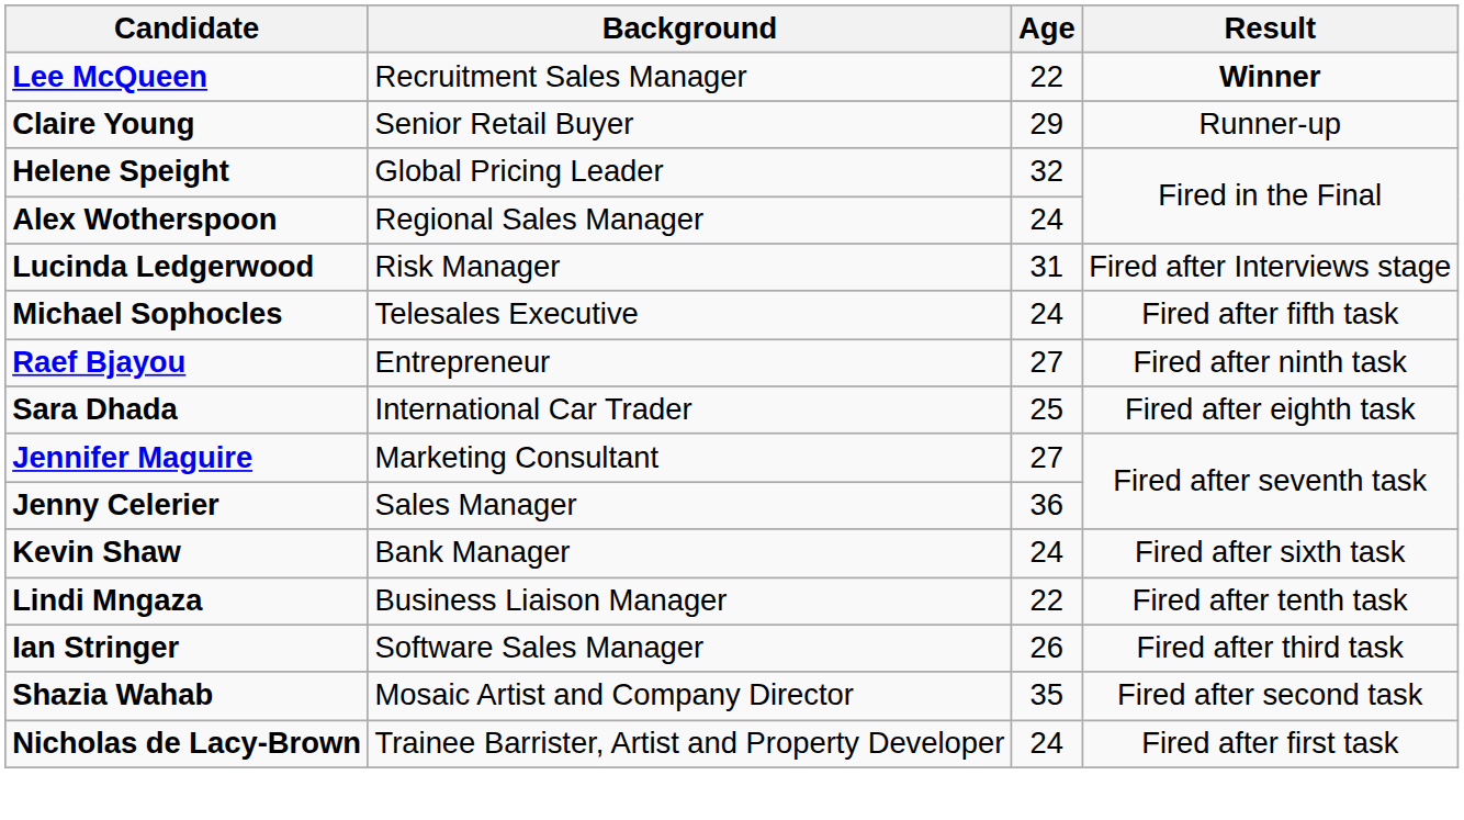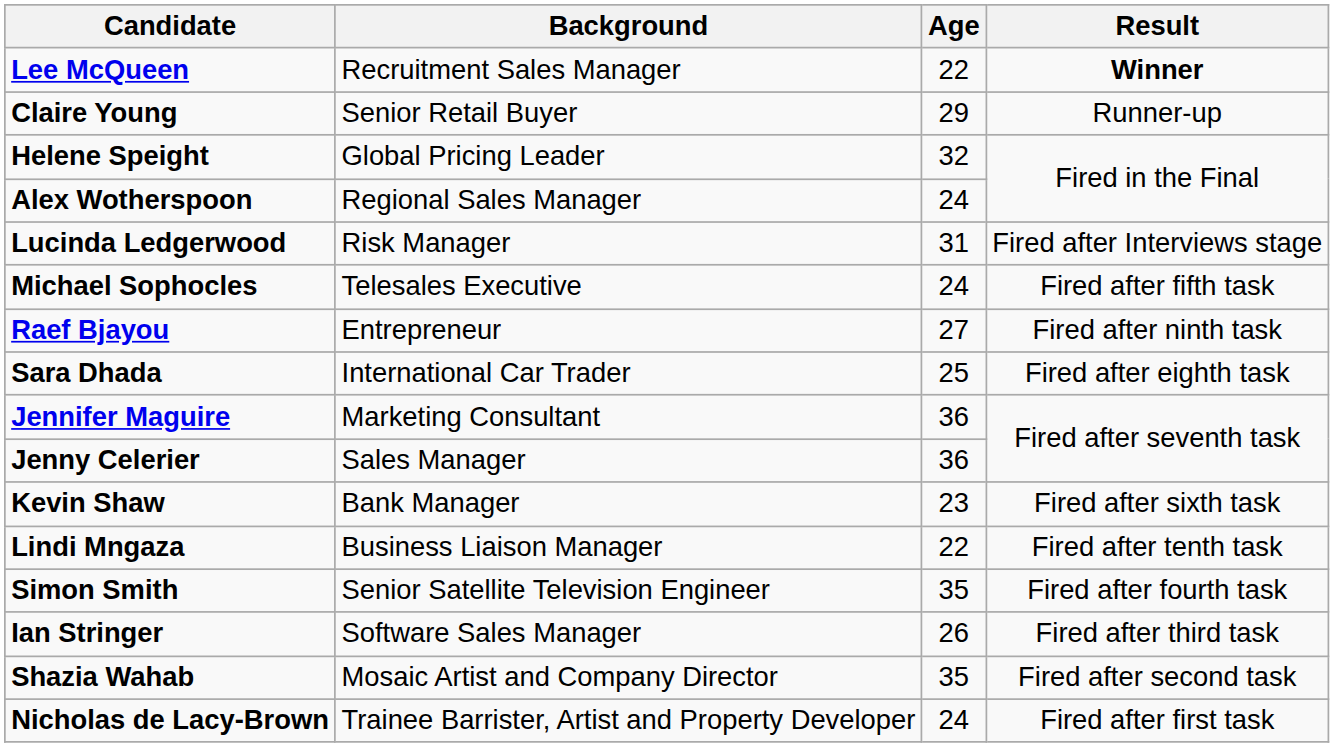Jennifer Maguire | Age: 27 -> 36
Kevin Shaw | Age: 24 -> 23
+ row: Simon Smith | Senior Satellite Television Engineer | 35 | Fired after fourth task
